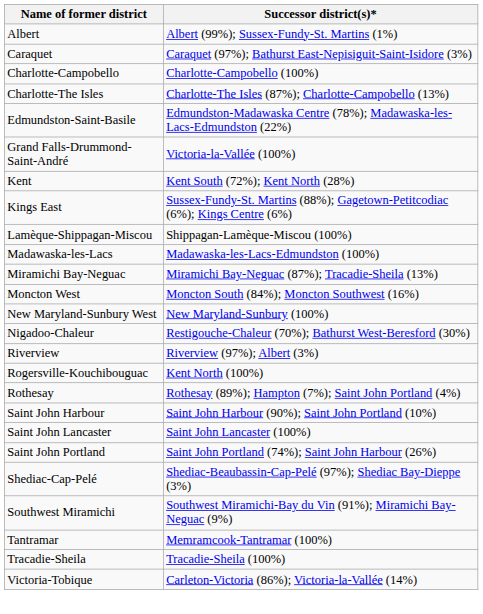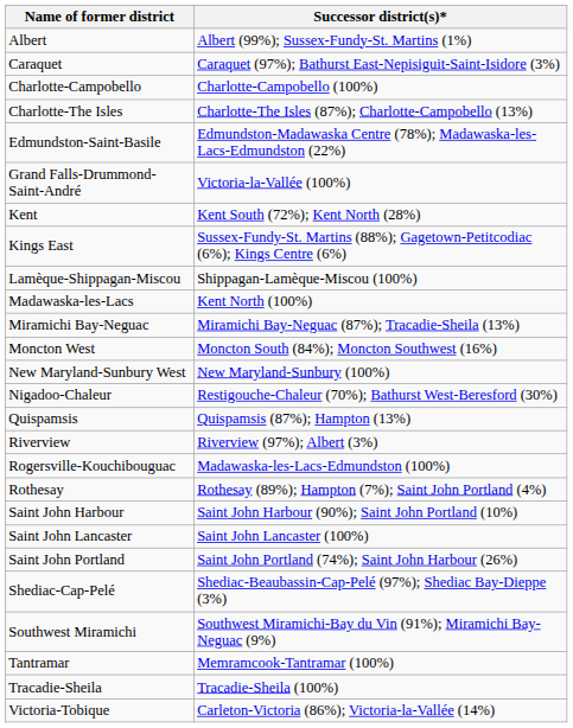Madawaska-les-Lacs | Successor district(s)*: Madawaska-les-Lacs-Edmundston (100%) -> Kent North (100%)
+ row: Quispamsis | Quispamsis (87%); Hampton (13%)
Rogersville-Kouchibouguac | Successor district(s)*: Kent North (100%) -> Madawaska-les-Lacs-Edmundston (100%)
